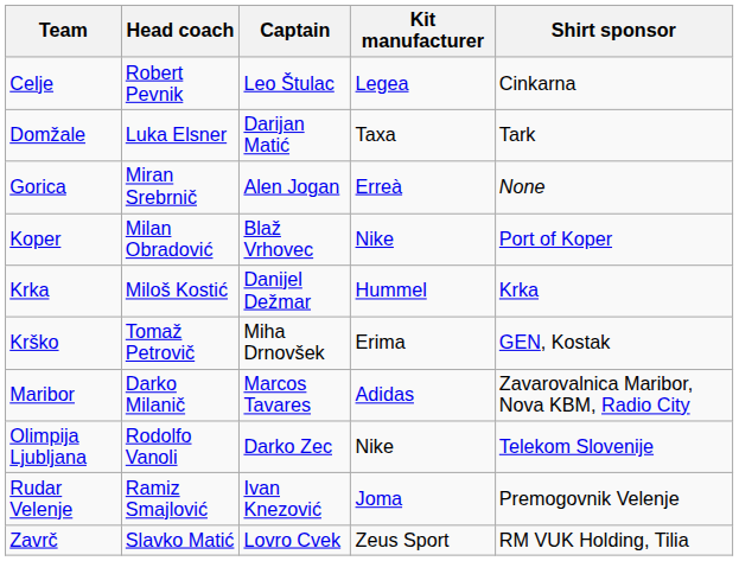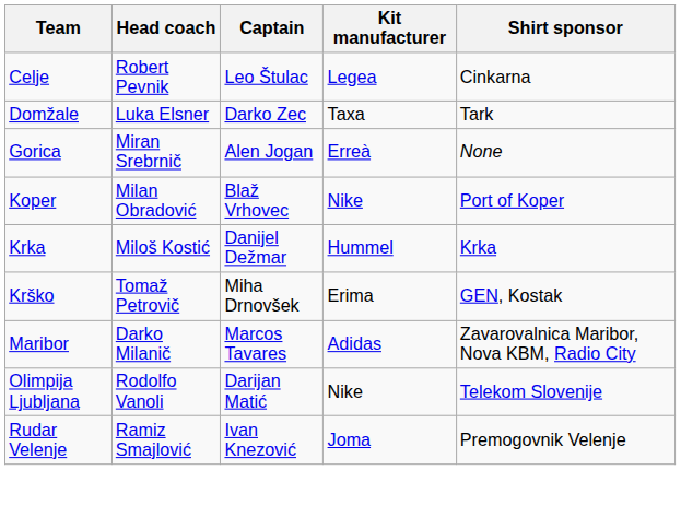Domžale | Captain: Darijan Matić -> Darko Zec
Olimpija Ljubljana | Captain: Darko Zec -> Darijan Matić
- row: Zavrč | Slavko Matić | Lovro Cvek | Zeus Sport | RM VUK Holding, Tilia
